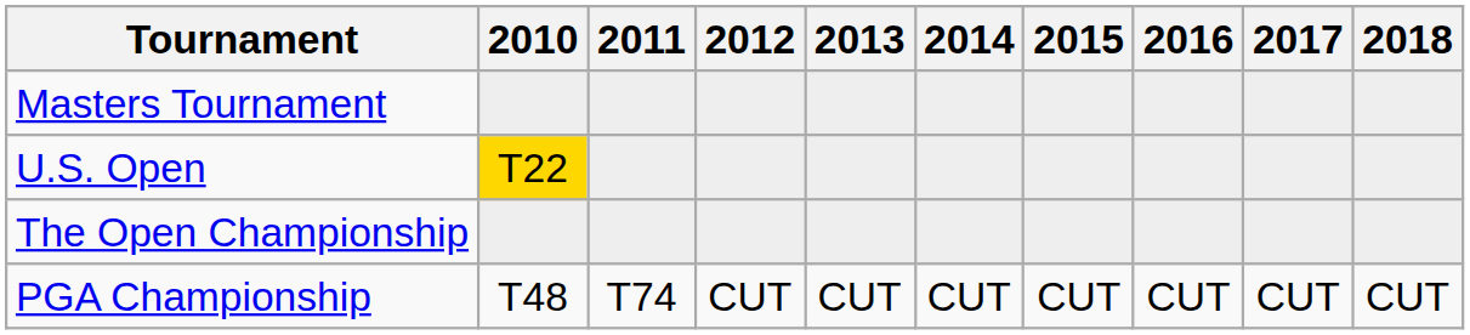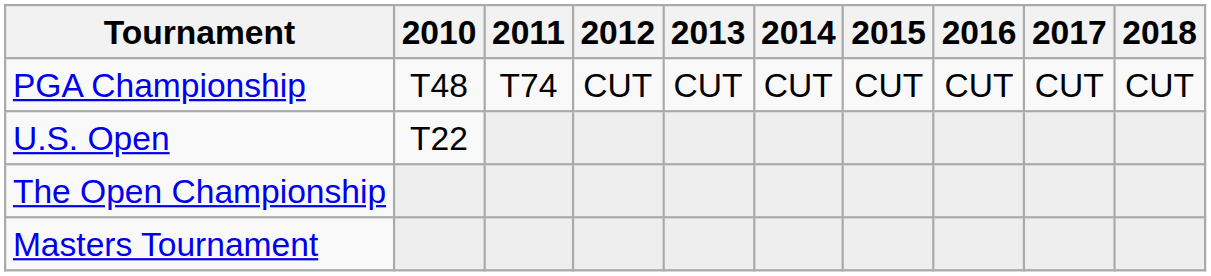rows swapped: Masters Tournament <-> PGA Championship
U.S. Open | 2010: gold background -> no background
